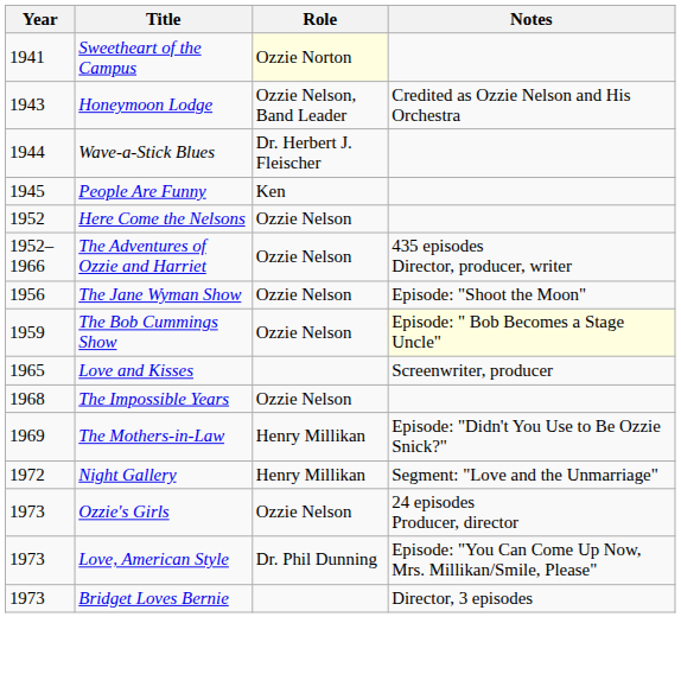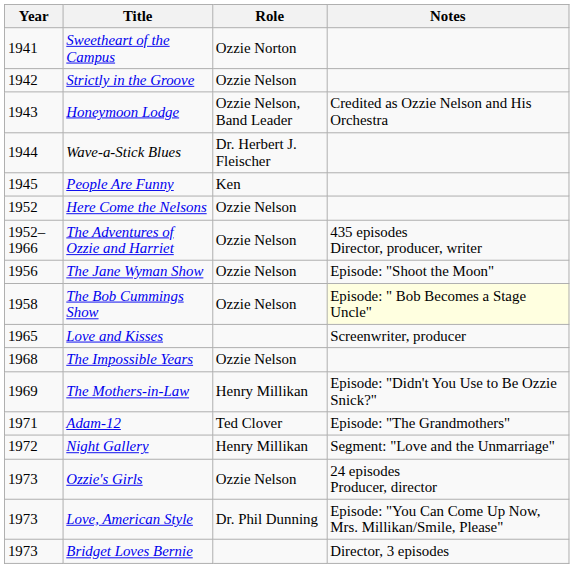Sweetheart of the Campus | Role: lightyellow background -> no background
+ row: 1942 | Strictly in the Groove | Ozzie Nelson
The Bob Cummings Show | Year: 1959 -> 1958
+ row: 1971 | Adam-12 | Ted Clover | Episode: "The Grandmothers"
